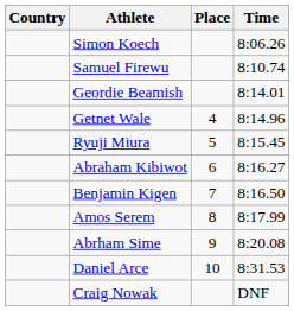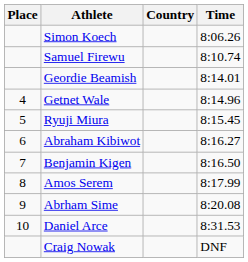columns swapped: Place <-> Country
